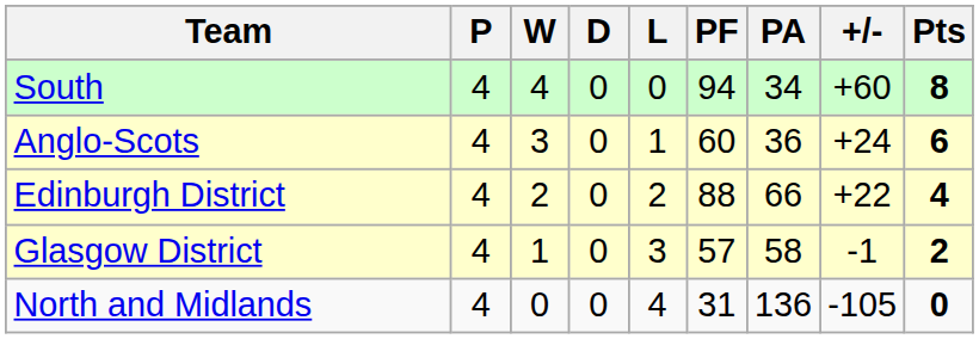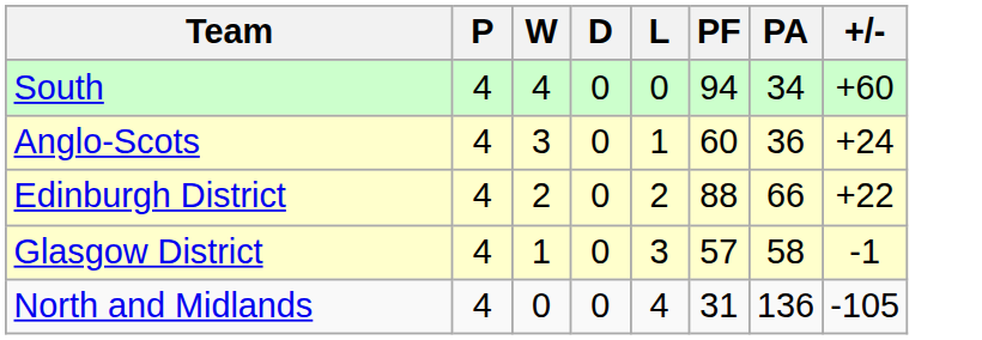- column: Pts | 8 | 6 | 4 | 2 | 0
